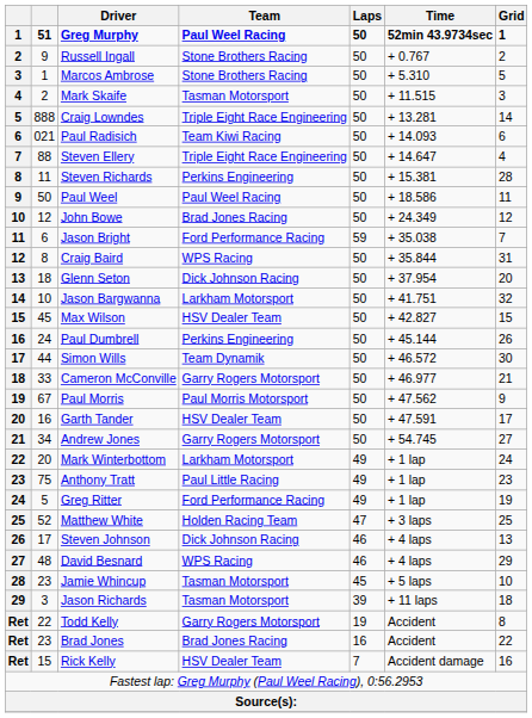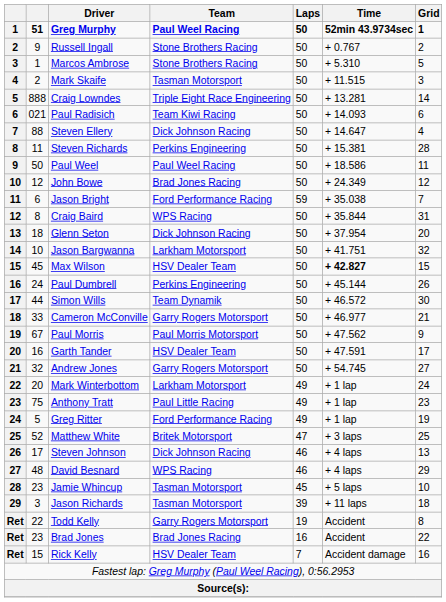Steven Ellery | Team: Triple Eight Race Engineering -> Dick Johnson Racing
Max Wilson | Time: normal -> bold
Andrew Jones | column 2: 34 -> 32
Matthew White | Team: Holden Racing Team -> Britek Motorsport
